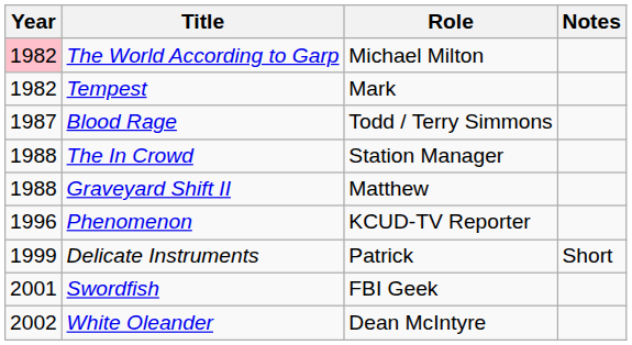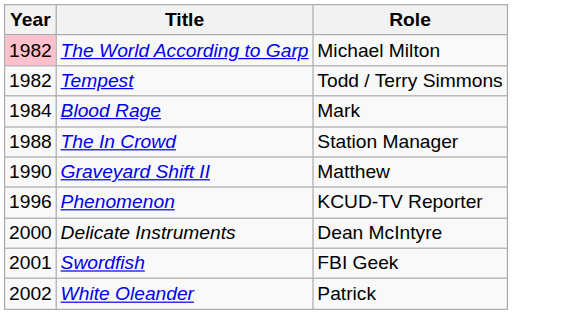- column: Notes | Short
Tempest | Role: Mark -> Todd / Terry Simmons
Blood Rage | Year: 1987 -> 1984
Blood Rage | Role: Todd / Terry Simmons -> Mark
Graveyard Shift II | Year: 1988 -> 1990
Delicate Instruments | Year: 1999 -> 2000
Delicate Instruments | Role: Patrick -> Dean McIntyre
White Oleander | Role: Dean McIntyre -> Patrick
